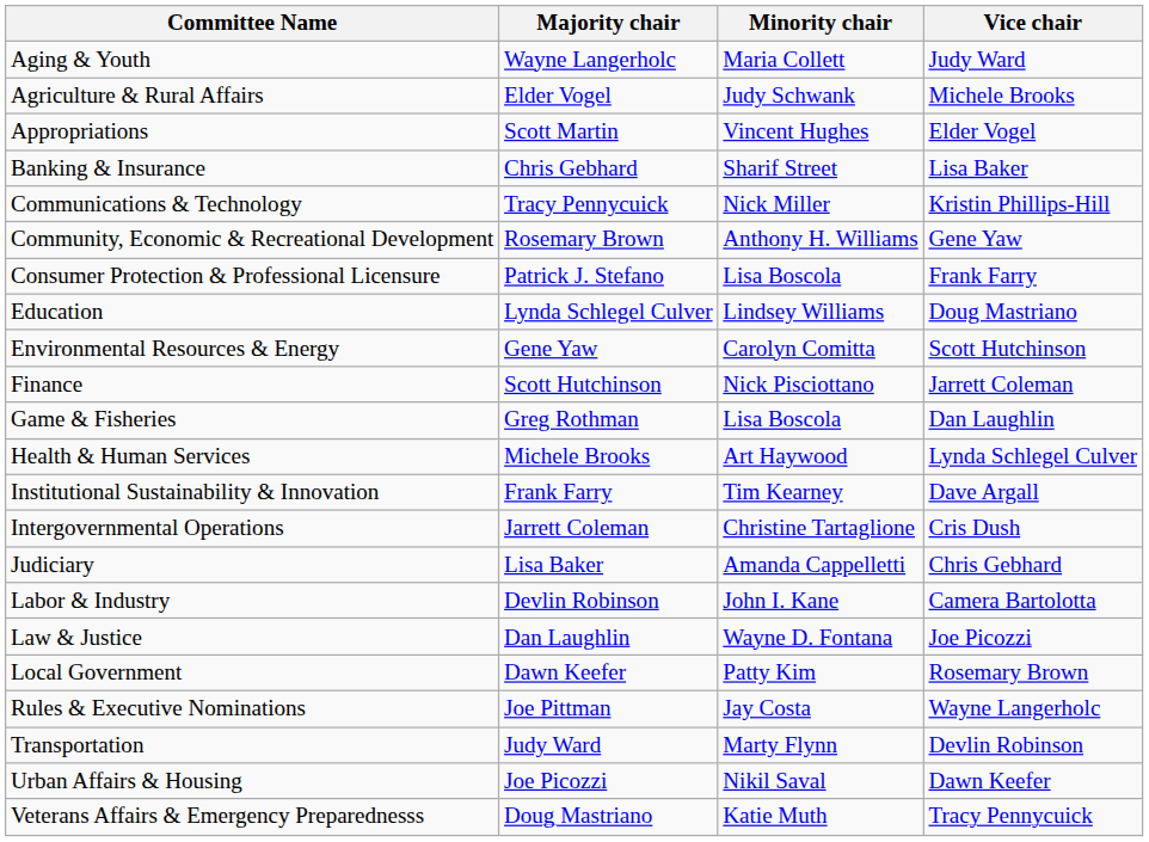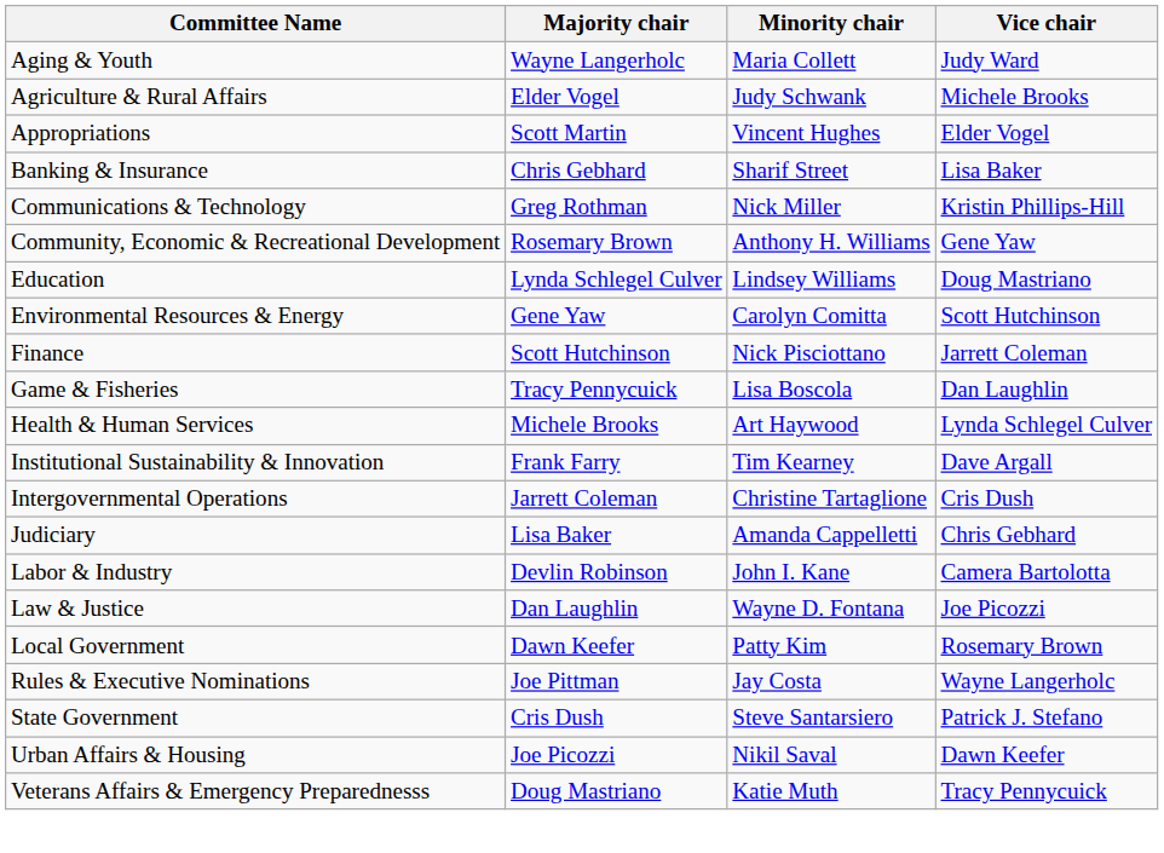Communications & Technology | Majority chair: Tracy Pennycuick -> Greg Rothman
- row: Consumer Protection & Professional Licensure | Patrick J. Stefano | Lisa Boscola | Frank Farry
Game & Fisheries | Majority chair: Greg Rothman -> Tracy Pennycuick
+ row: State Government | Cris Dush | Steve Santarsiero | Patrick J. Stefano
- row: Transportation | Judy Ward | Marty Flynn | Devlin Robinson
